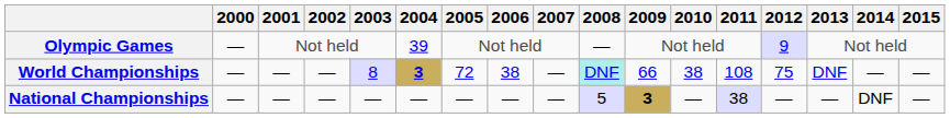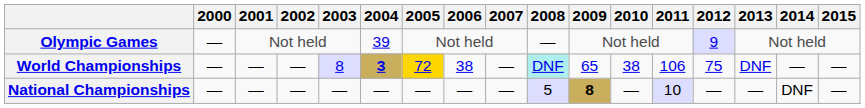World Championships | 2005: no background -> gold background
World Championships | 2009: 66 -> 65
World Championships | 2011: 108 -> 106
National Championships | 2009: 3 -> 8
National Championships | 2011: 38 -> 10
